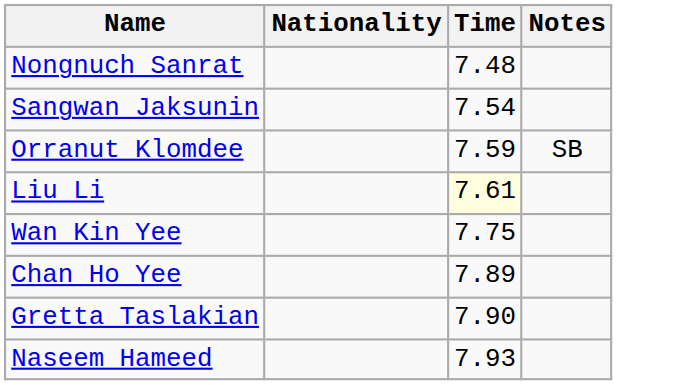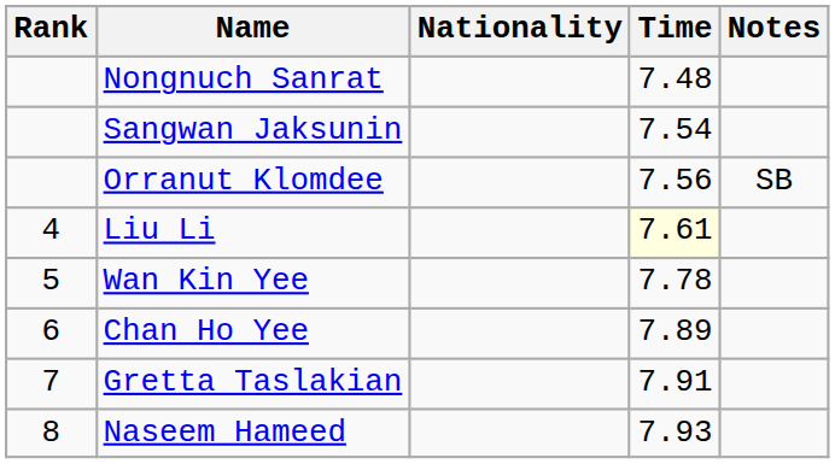+ column: Rank | 4 | 5 | 6 | 7 | 8
Orranut Klomdee | Time: 7.59 -> 7.56
Wan Kin Yee | Time: 7.75 -> 7.78
Gretta Taslakian | Time: 7.90 -> 7.91
